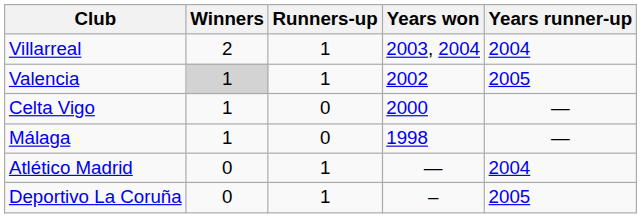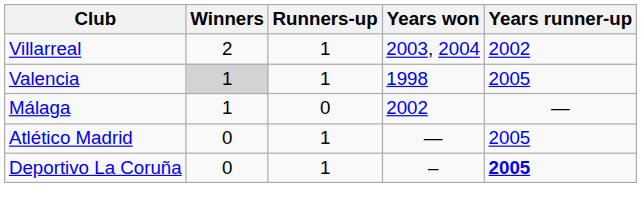Villarreal | Years runner-up: 2004 -> 2002
Valencia | Years won: 2002 -> 1998
- row: Celta Vigo | 1 | 0 | 2000 | —
Málaga | Years won: 1998 -> 2002
Atlético Madrid | Years runner-up: 2004 -> 2005
Deportivo La Coruña | Years runner-up: normal -> bold
